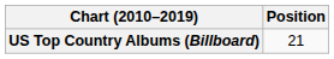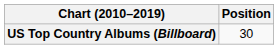US Top Country Albums (Billboard) | Position: 21 -> 30
